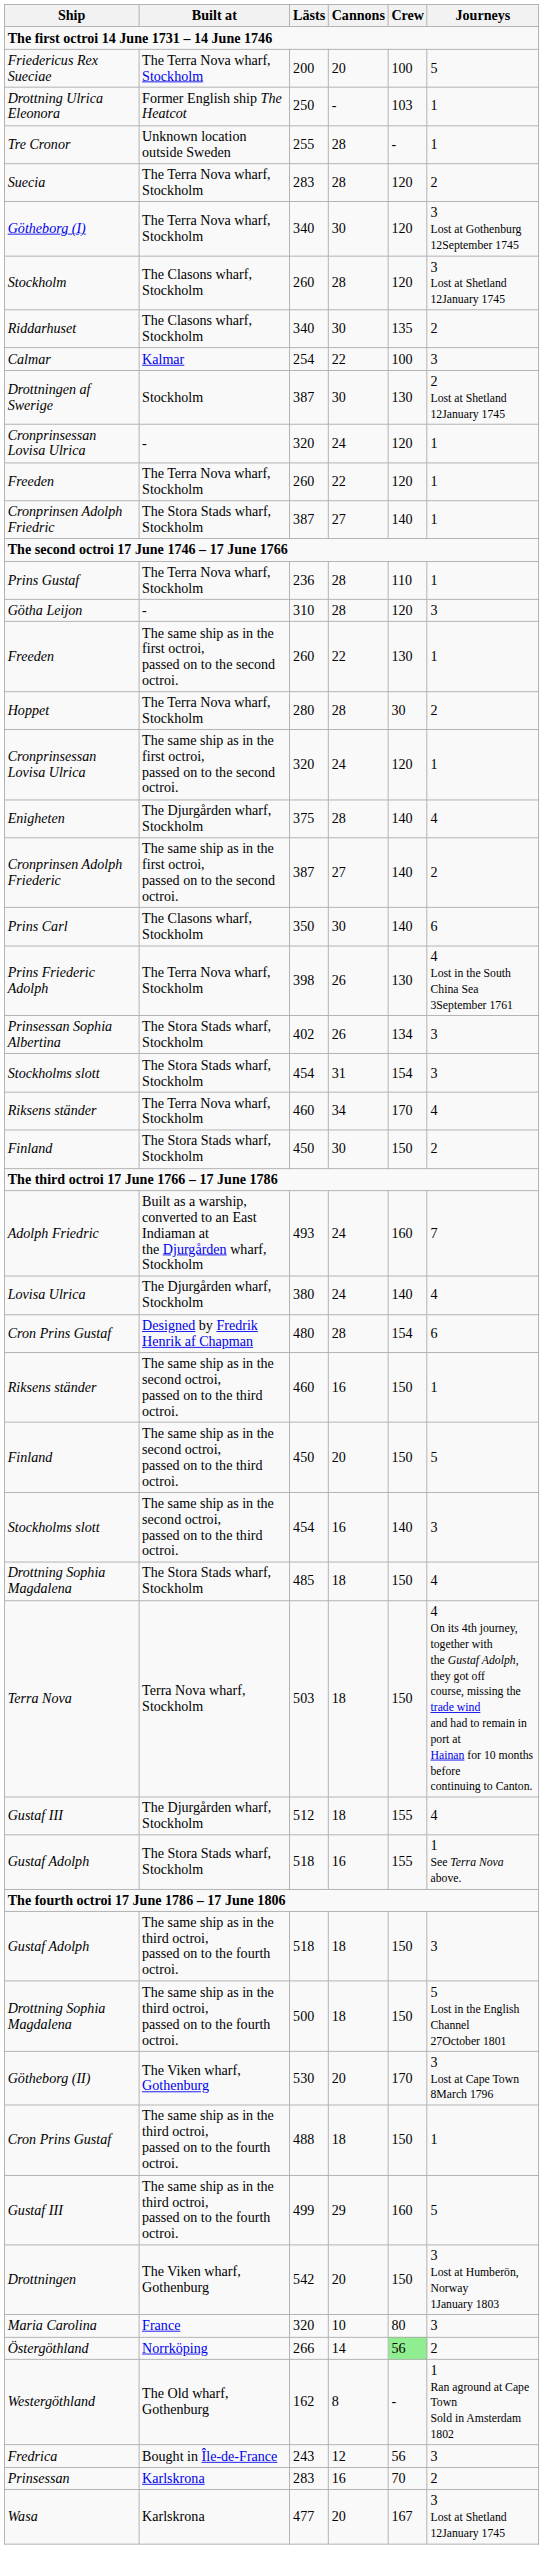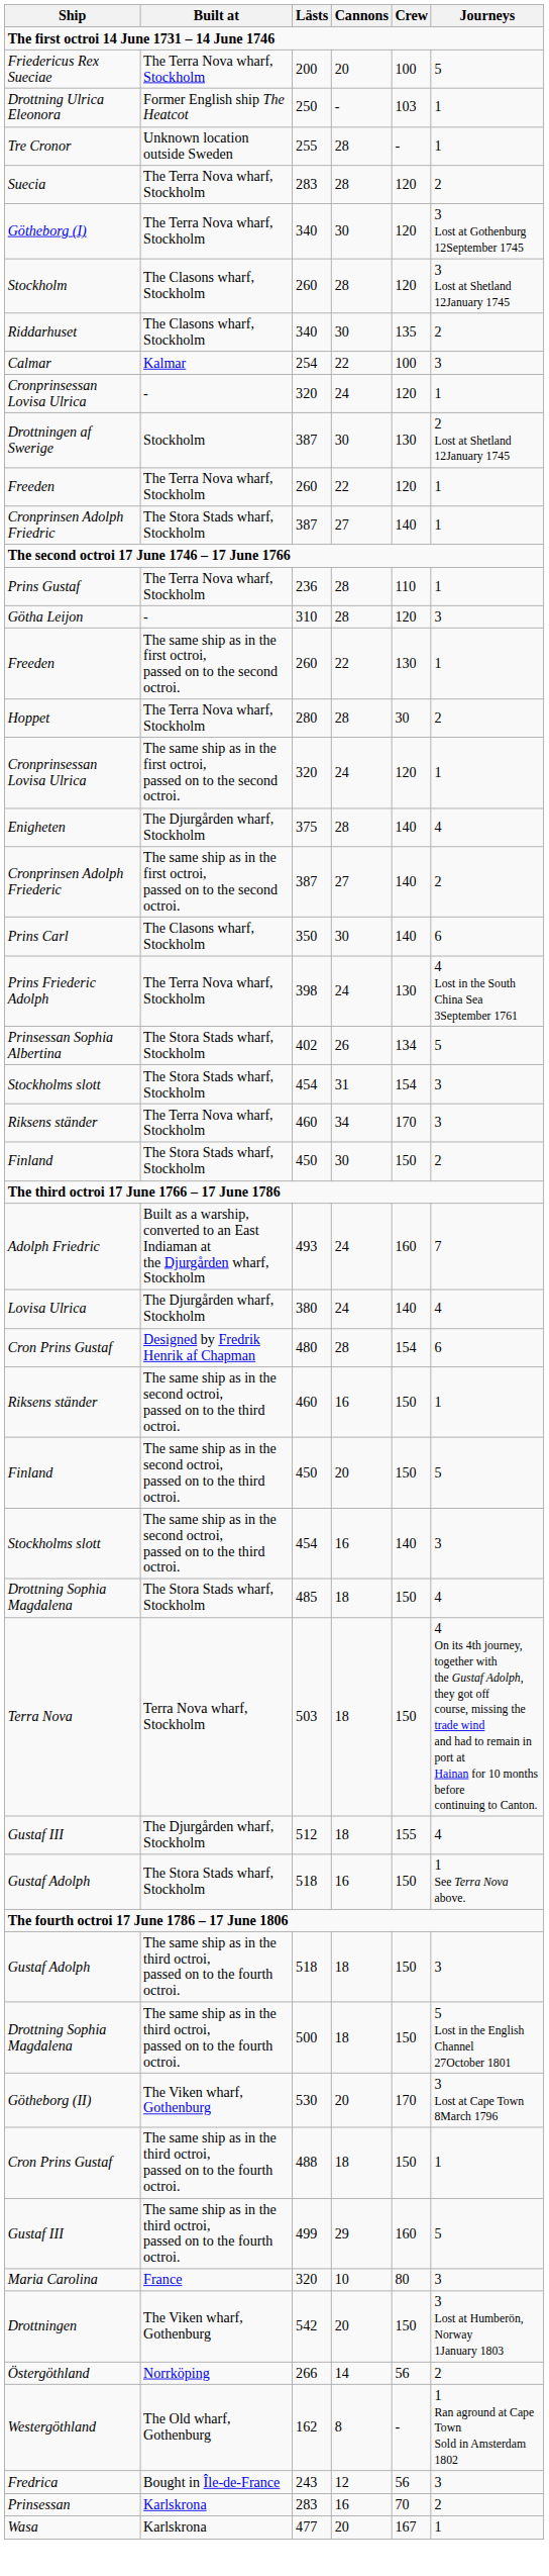rows swapped: Drottningen af Swerige <-> Cronprinsessan Lovisa Ulrica / -
Prins Friederic Adolph | Cannons: 26 -> 24
Prinsessan Sophia Albertina | Journeys: 3 -> 5
Riksens ständer / The Terra Nova wharf, Stockholm | Journeys: 4 -> 3
Gustaf Adolph / The Stora Stads wharf, Stockholm | Crew: 155 -> 150
rows swapped: Drottningen <-> Maria Carolina
Östergöthland | Crew: lightgreen background -> no background
Wasa | Journeys: 3 Lost at Shetland 12January 1745 -> 1
